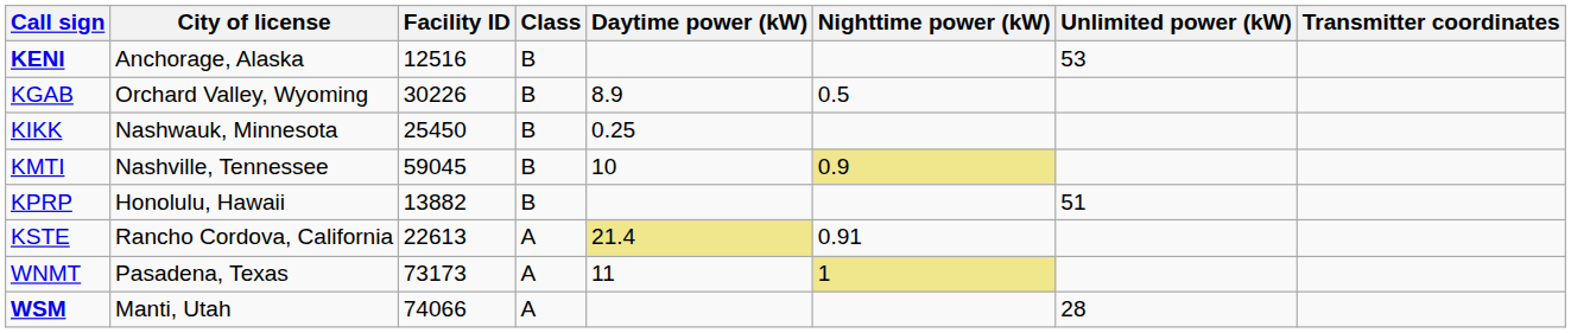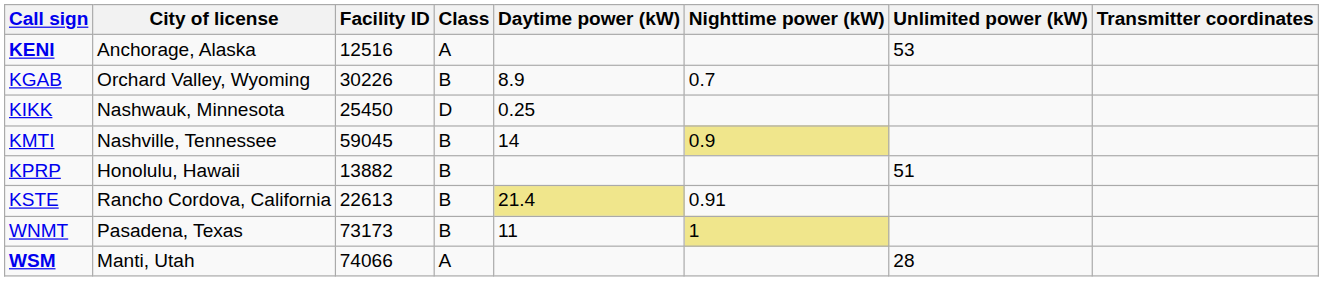KENI | Class: B -> A
KGAB | Nighttime power (kW): 0.5 -> 0.7
KIKK | Class: B -> D
KMTI | Daytime power (kW): 10 -> 14
KSTE | Class: A -> B
WNMT | Class: A -> B
